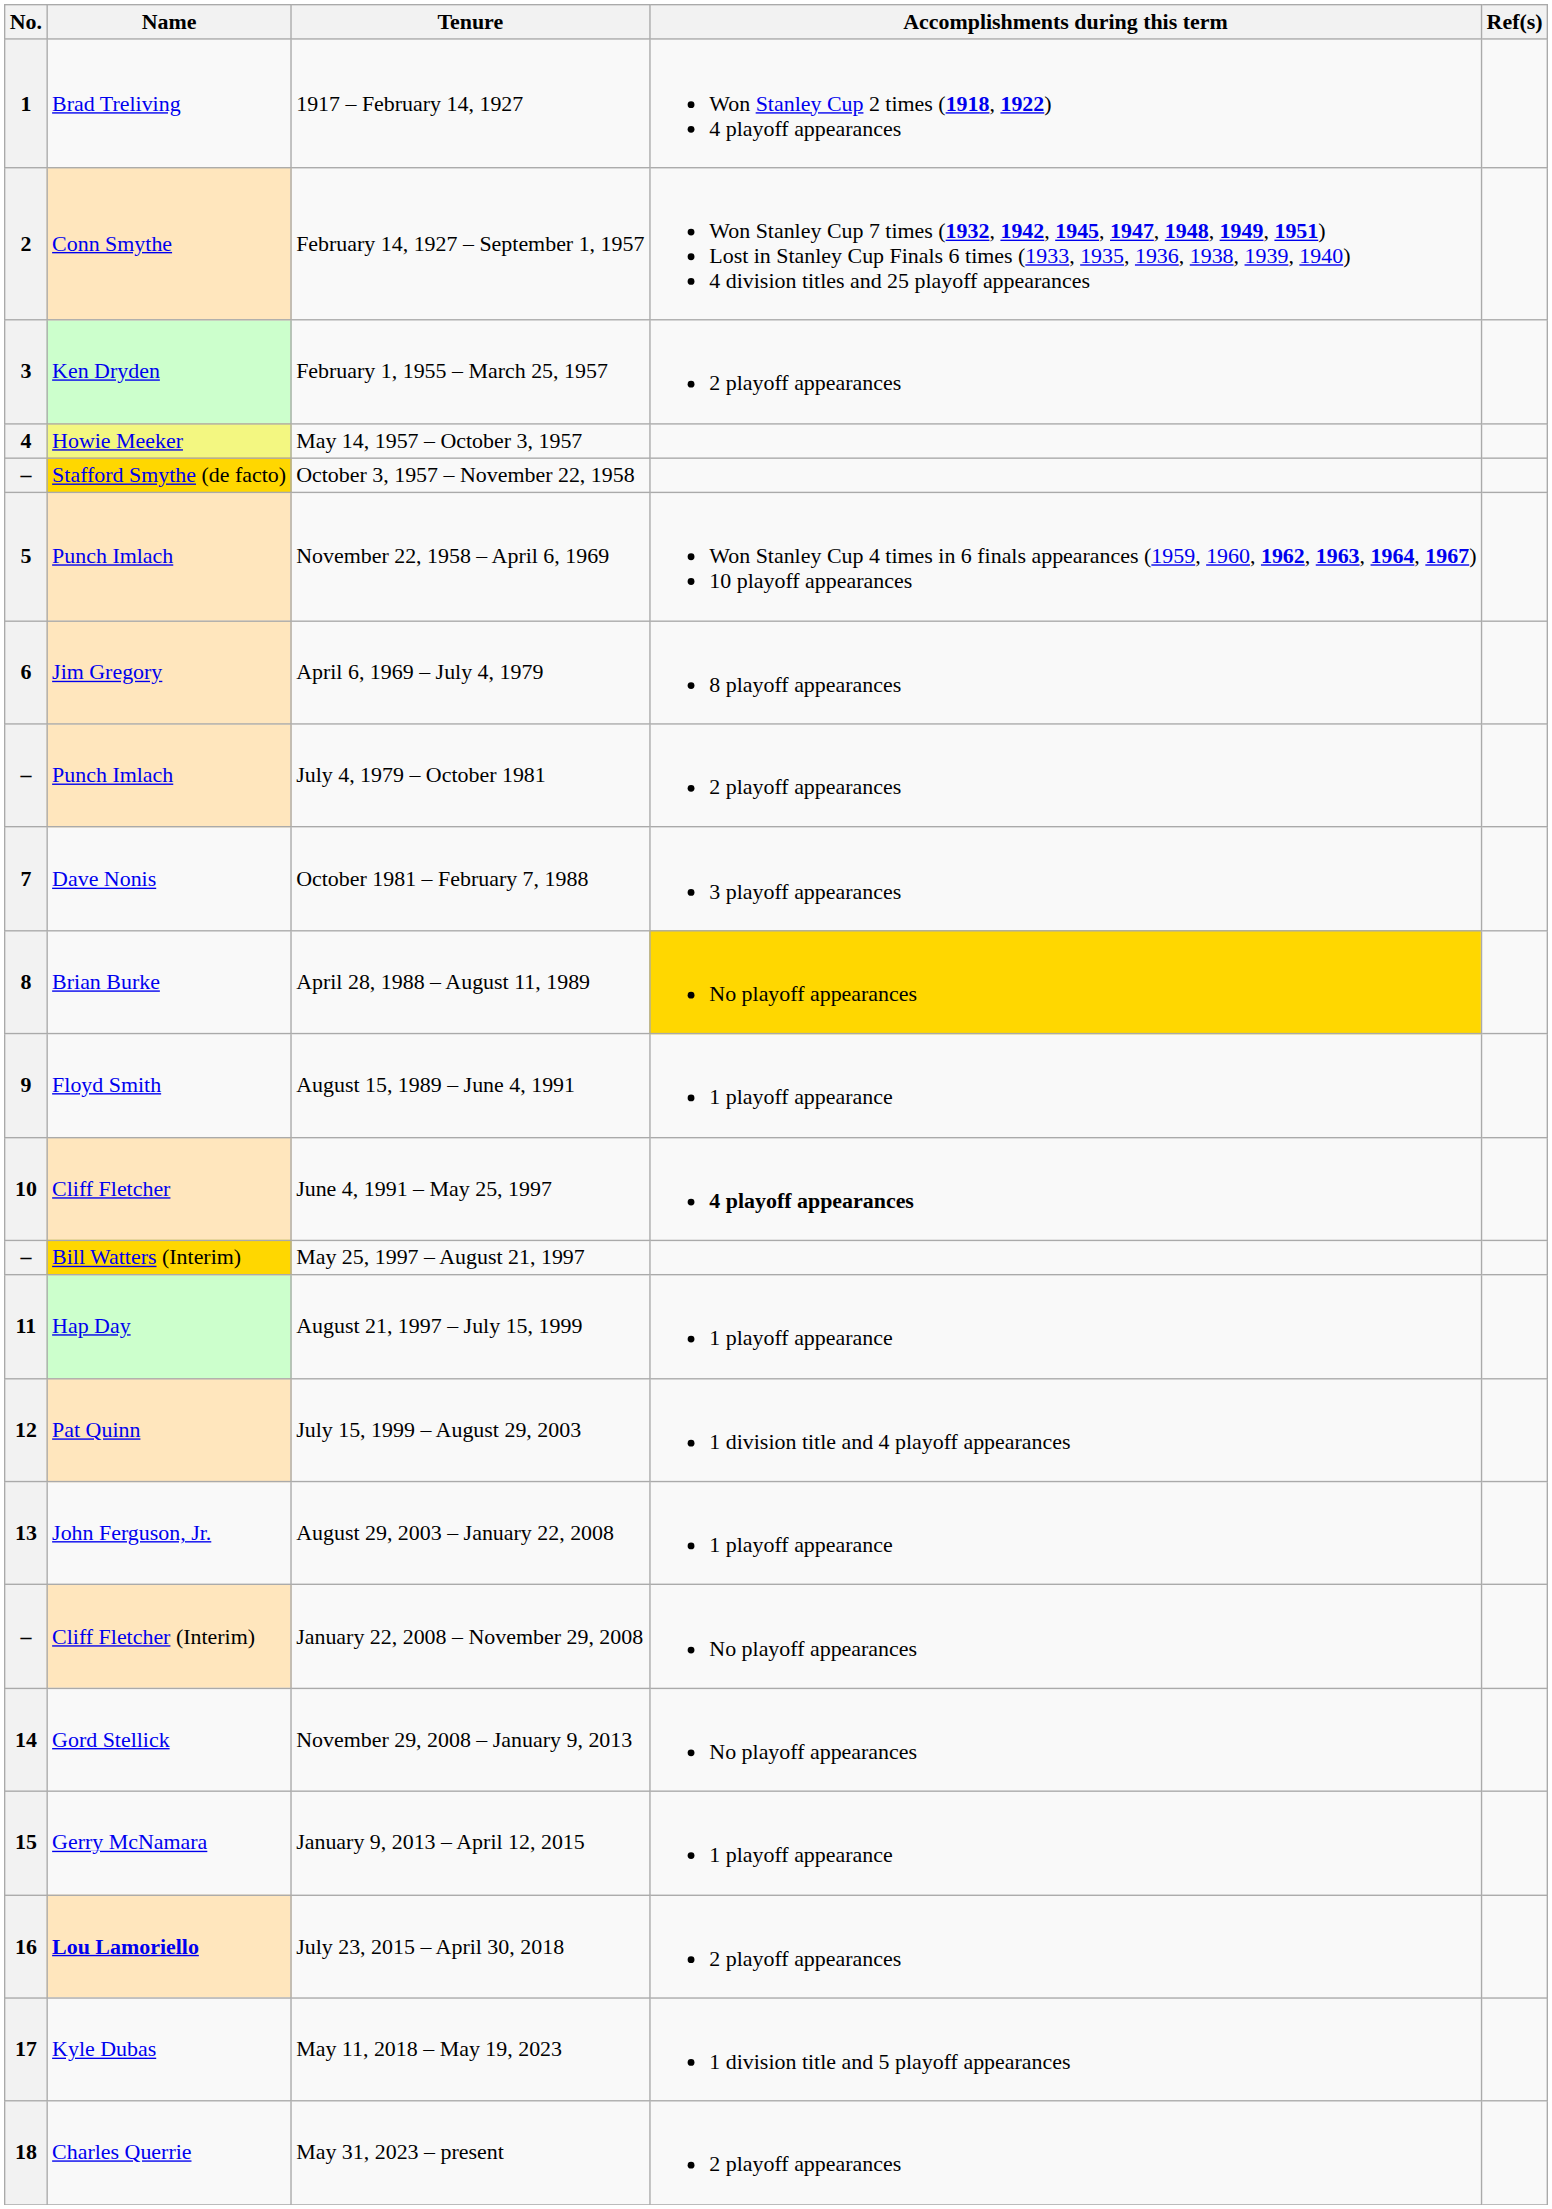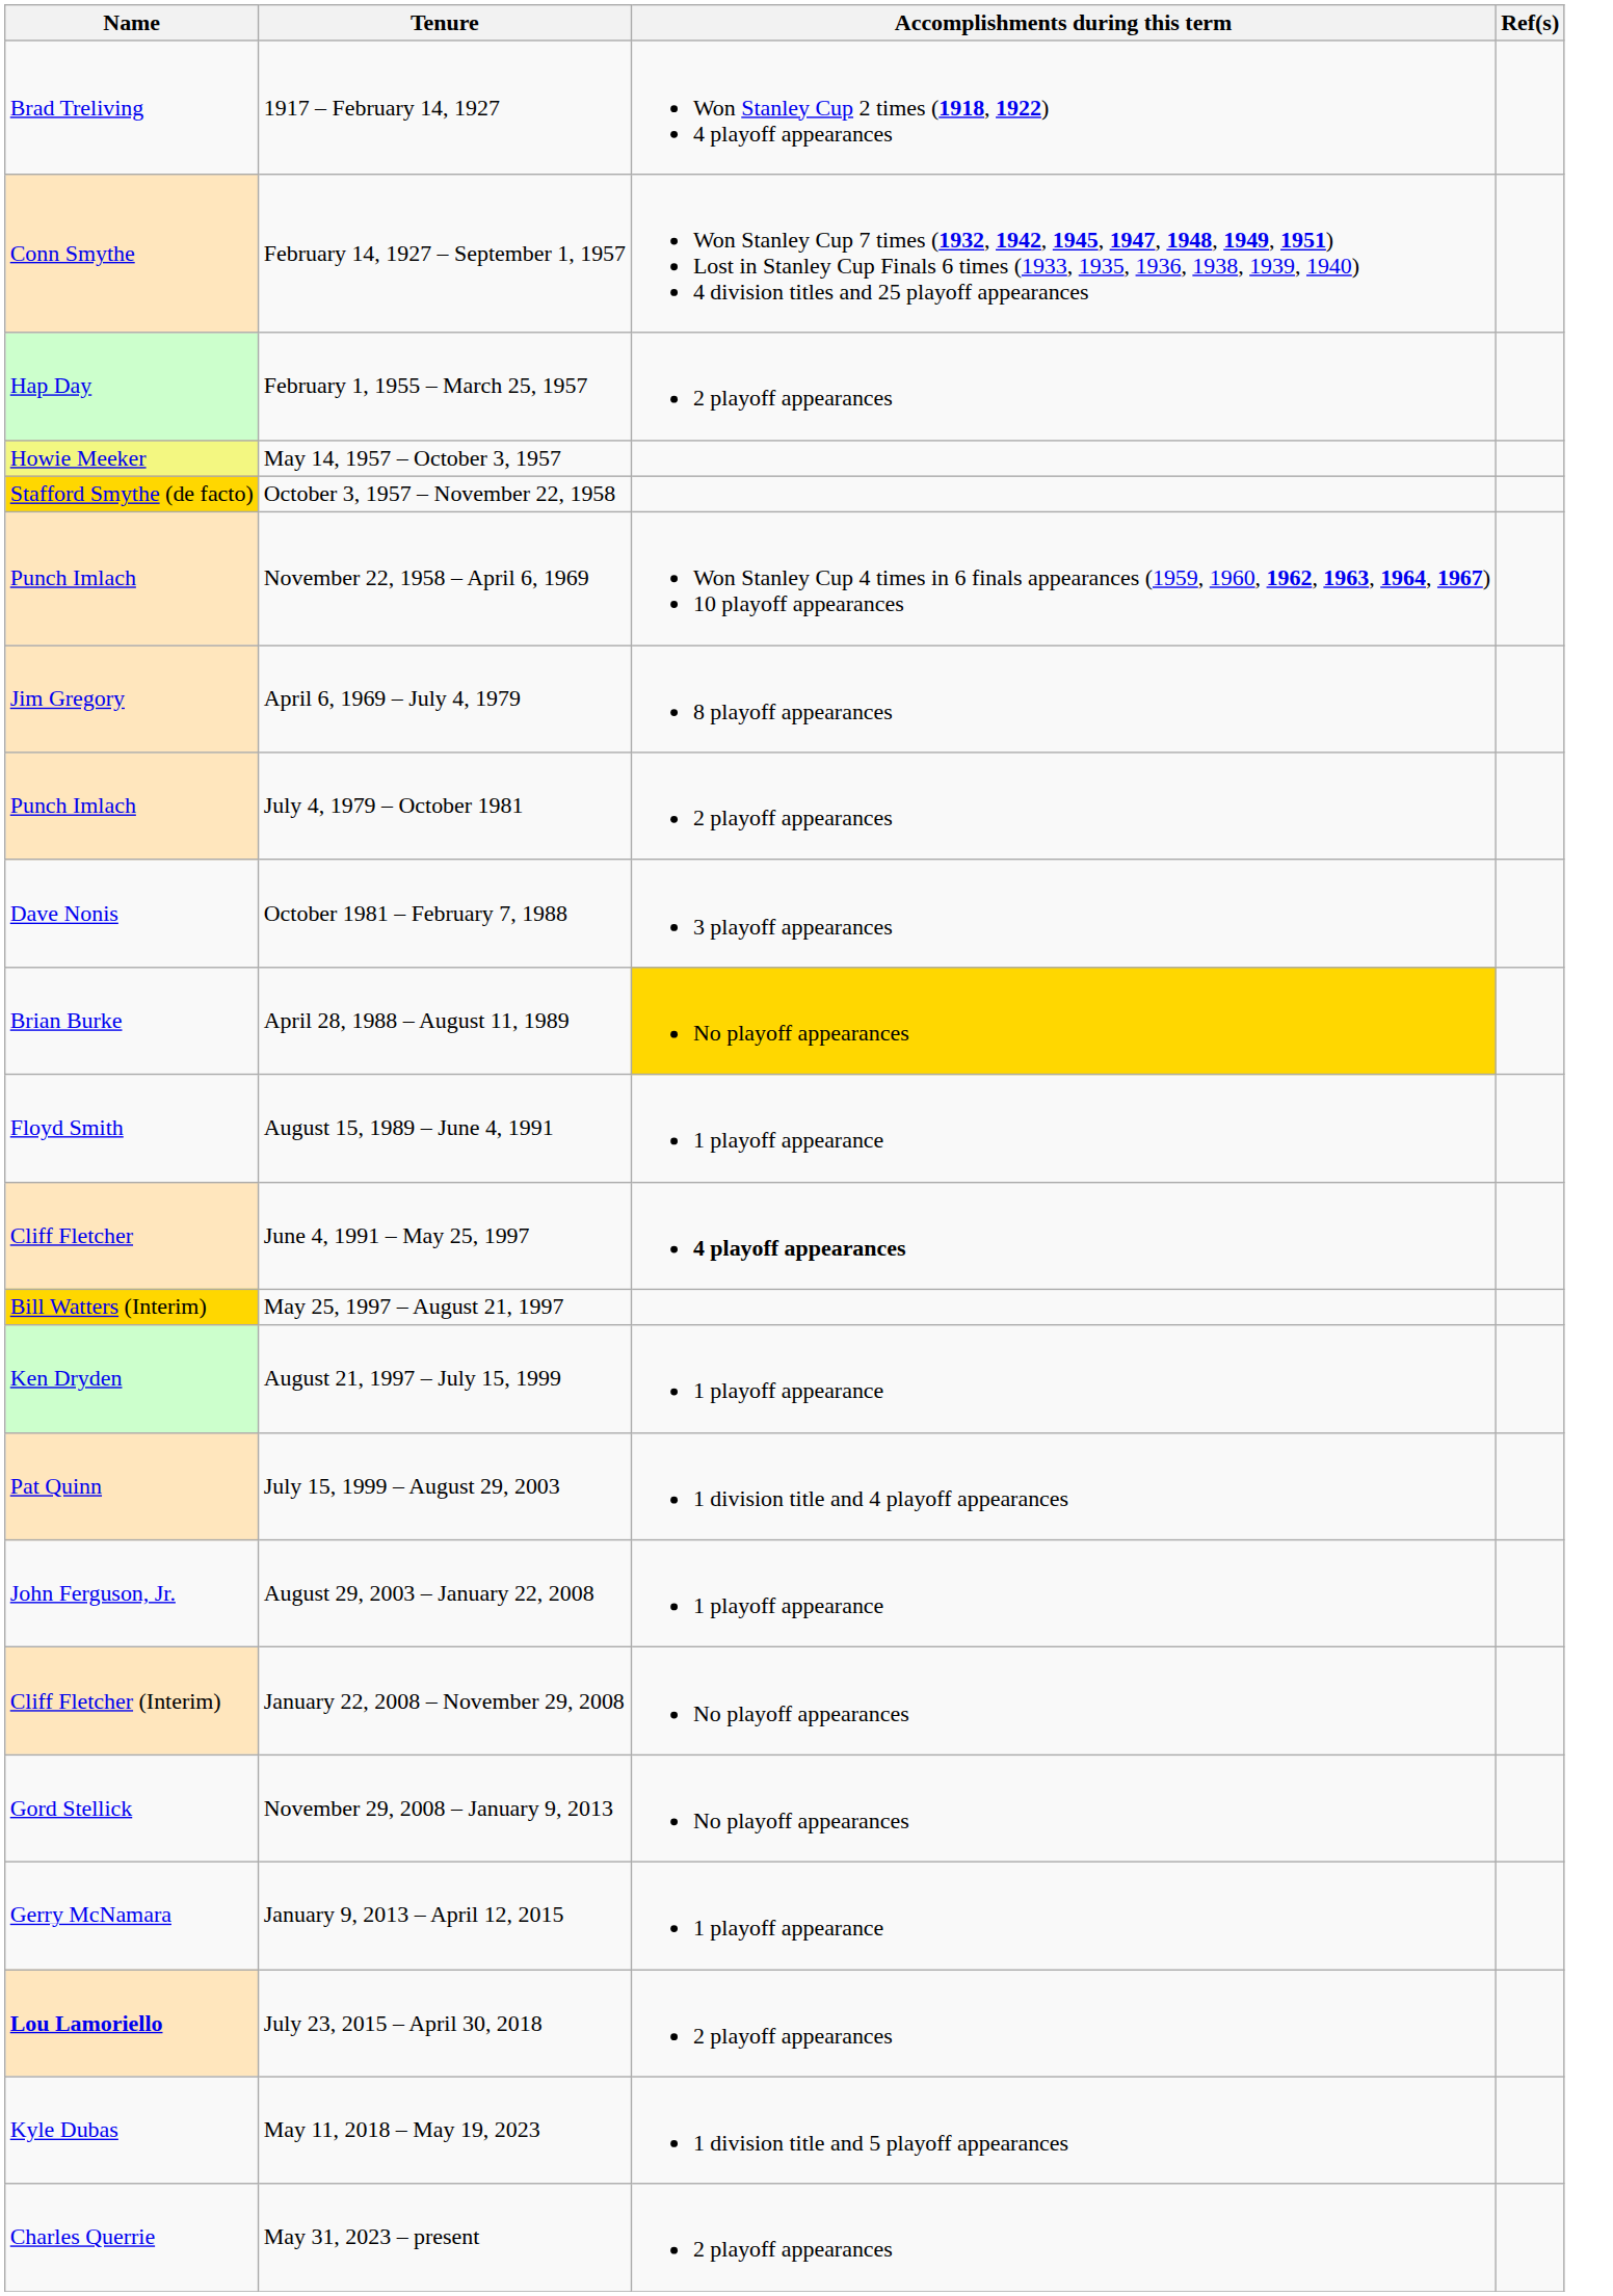- column: No. | 1 | 2 | 3 | 4 | – | 5 | 6 | – | 7 | 8 | 9 | 10 | – | 11 | 12 | 13 | – | 14 | 15 | 16 | 17 | 18
February 1, 1955 – March 25, 1957 | Name: Ken Dryden -> Hap Day
August 21, 1997 – July 15, 1999 | Name: Hap Day -> Ken Dryden
